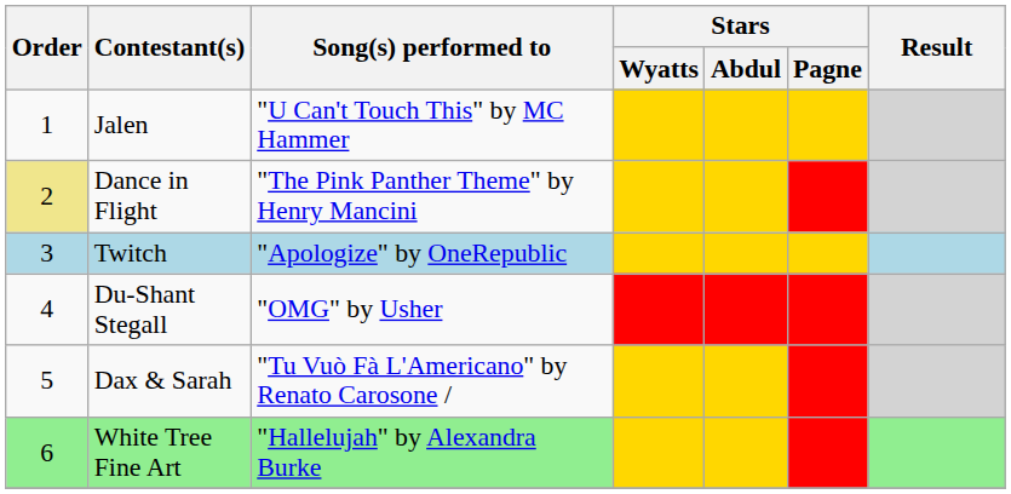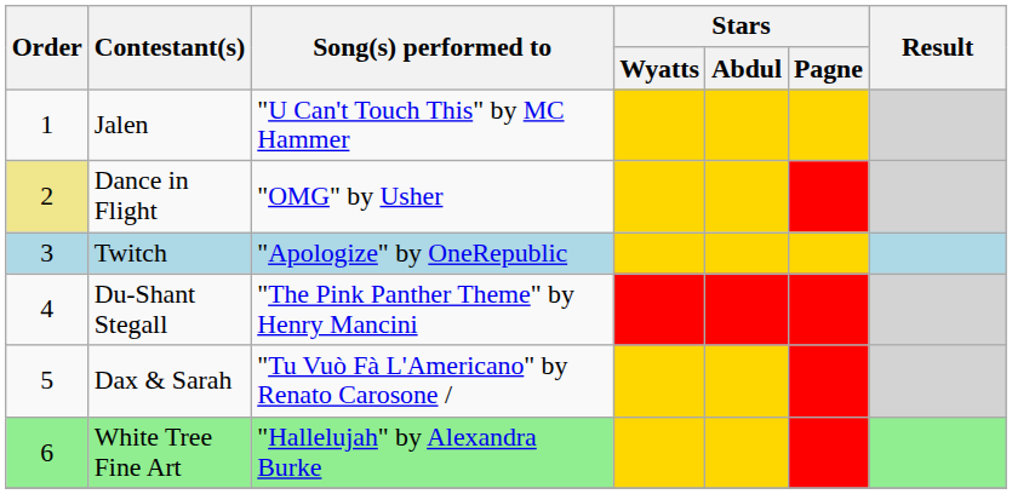Dance in Flight | Song(s) performed to: "The Pink Panther Theme" by Henry Mancini -> "OMG" by Usher
Du-Shant Stegall | Song(s) performed to: "OMG" by Usher -> "The Pink Panther Theme" by Henry Mancini
